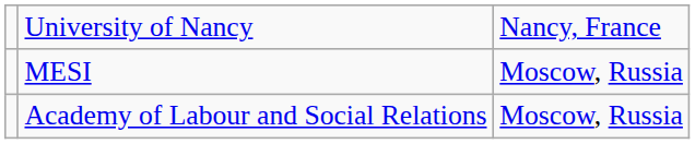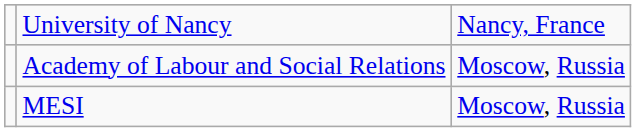rows swapped: MESI <-> Academy of Labour and Social Relations
